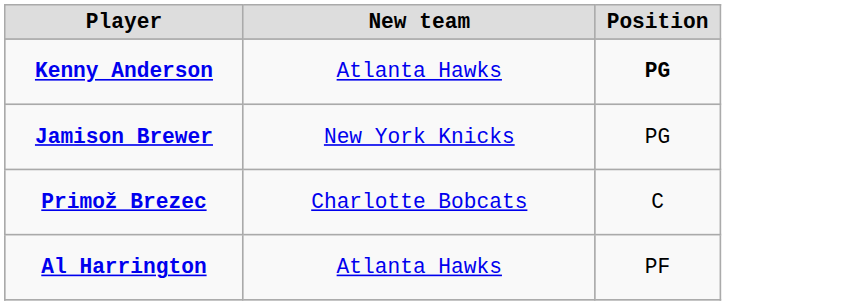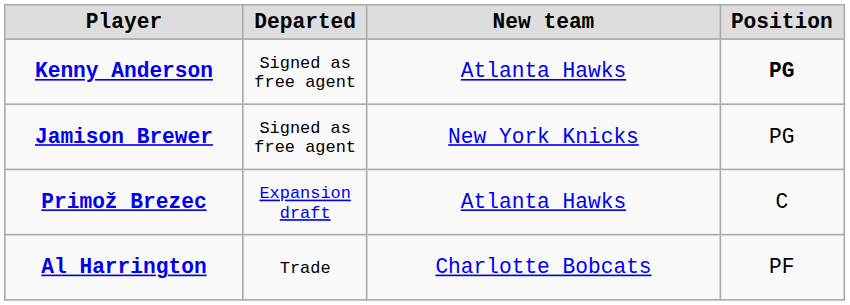+ column: Departed | Signed as free agent | Signed as free agent | Expansion draft | Trade
Primož Brezec | New team: Charlotte Bobcats -> Atlanta Hawks
Al Harrington | New team: Atlanta Hawks -> Charlotte Bobcats
